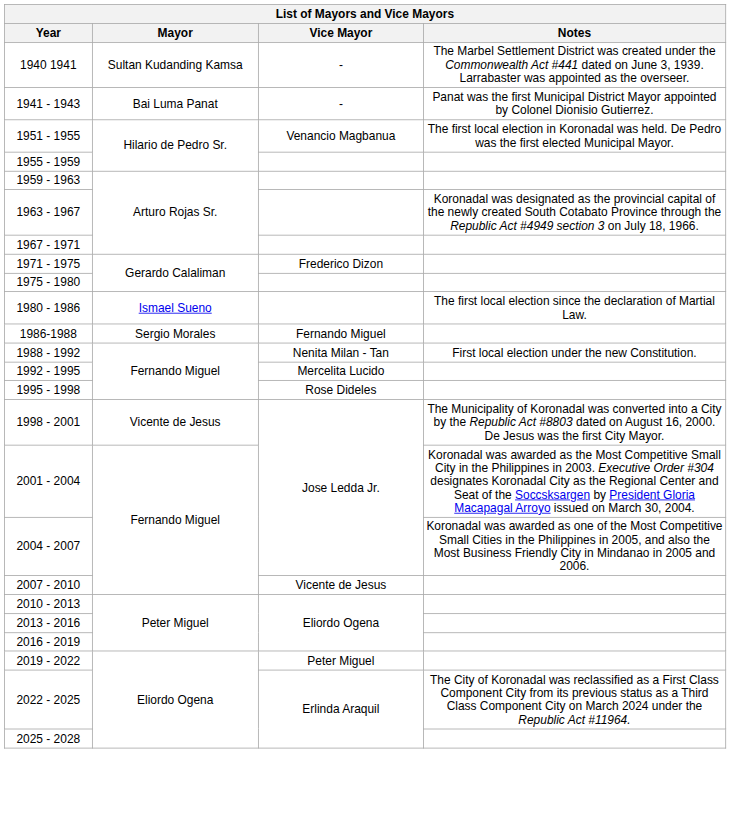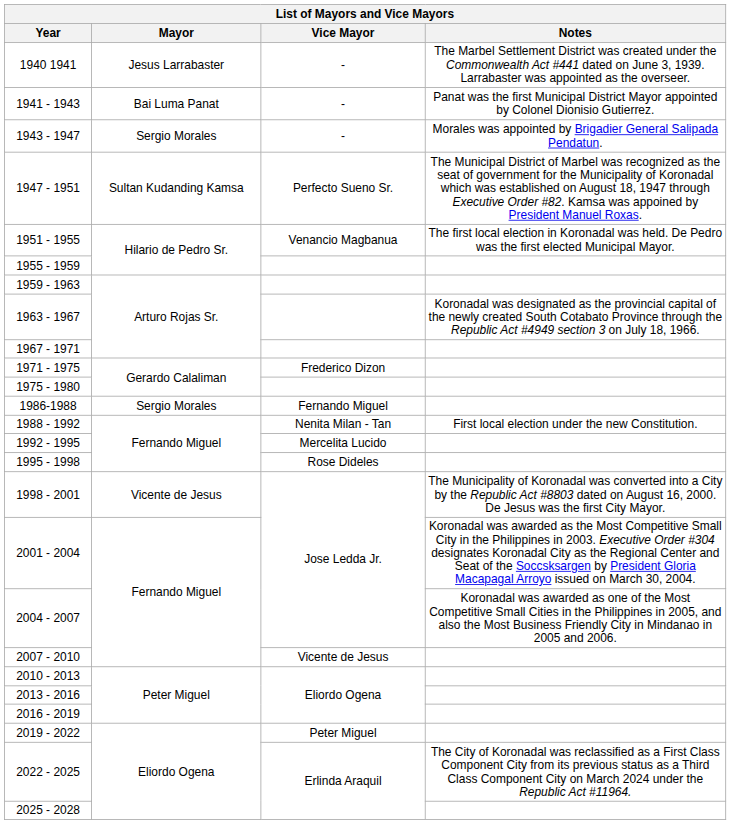1940 1941 | Mayor: Sultan Kudanding Kamsa -> Jesus Larrabaster
+ row: 1943 - 1947 | Sergio Morales | - | Morales was appointed by Brigadier General Salipada Pendatun.
+ row: 1947 - 1951 | Sultan Kudanding Kamsa | Perfecto Sueno Sr. | The Municipal District of Marbel was recognized as the seat of government for the Municipality of Koronadal which was established on August 18, 1947 through Executive Order #82. Kamsa was appoined by President Manuel Roxas.
- row: 1980 - 1986 | Ismael Sueno | The first local election since the declaration of Martial Law.
